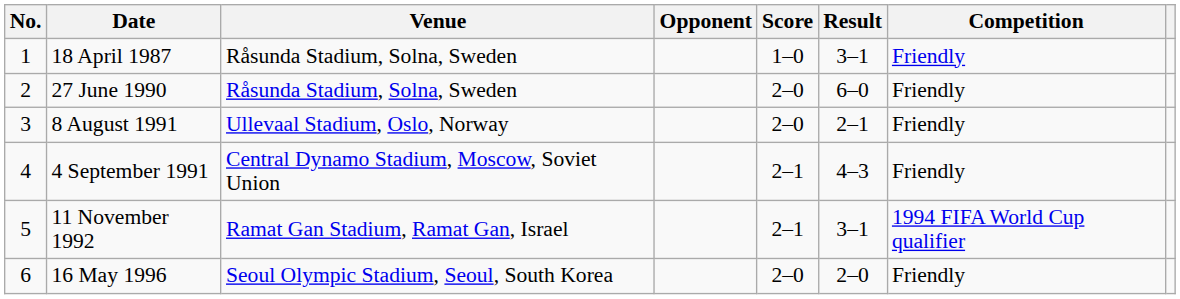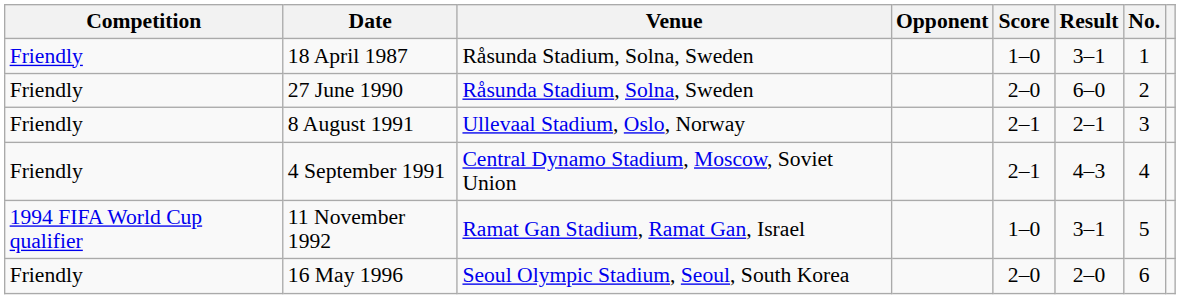columns swapped: No. <-> Competition
8 August 1991 | Score: 2–0 -> 2–1
11 November 1992 | Score: 2–1 -> 1–0
